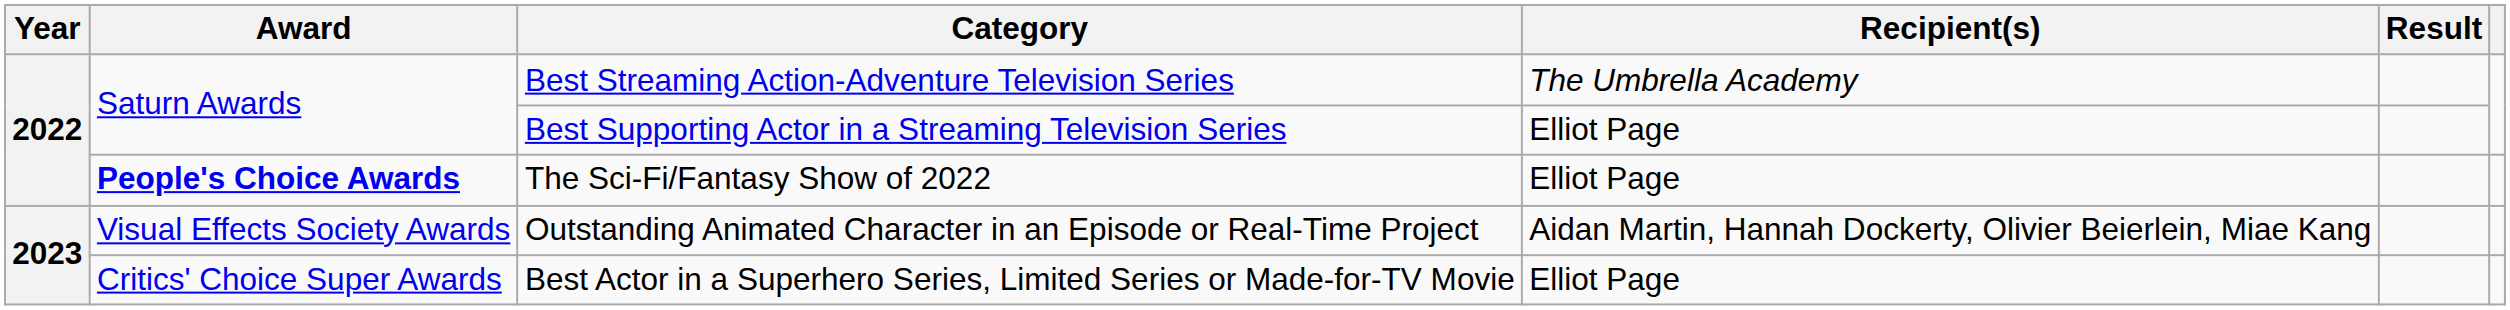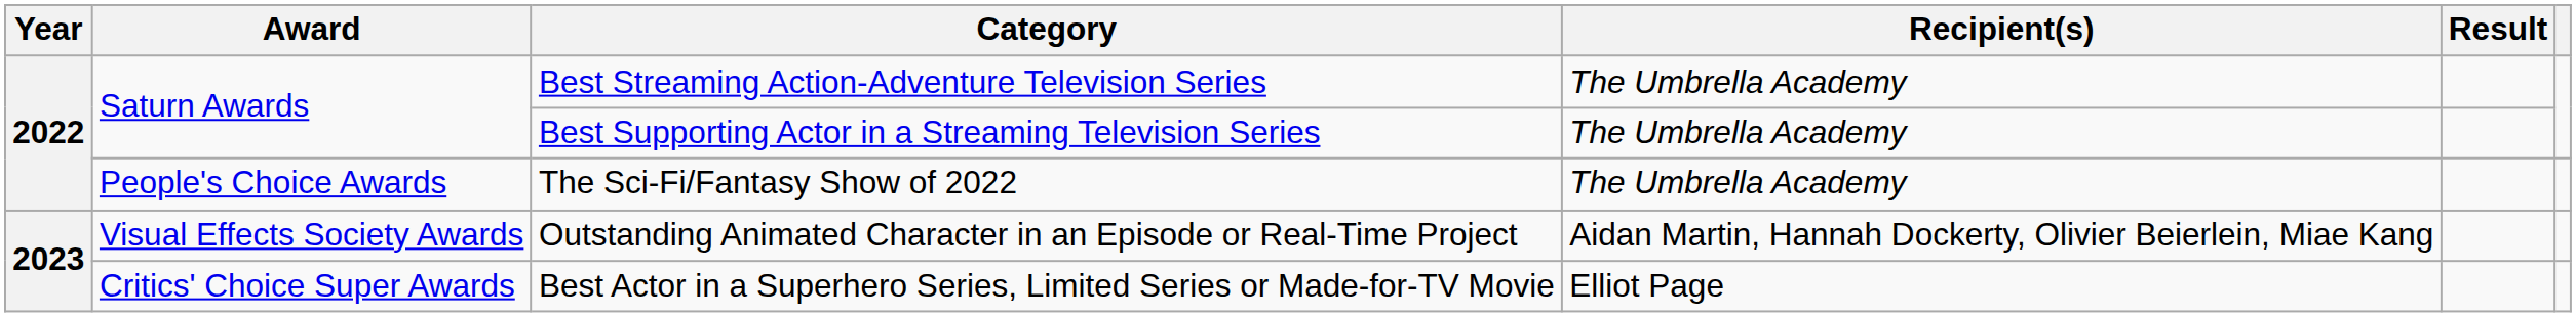Best Supporting Actor in a Streaming Television Series | Recipient(s): Elliot Page -> The Umbrella Academy
The Sci-Fi/Fantasy Show of 2022 | Award: bold -> normal
The Sci-Fi/Fantasy Show of 2022 | Recipient(s): Elliot Page -> The Umbrella Academy
